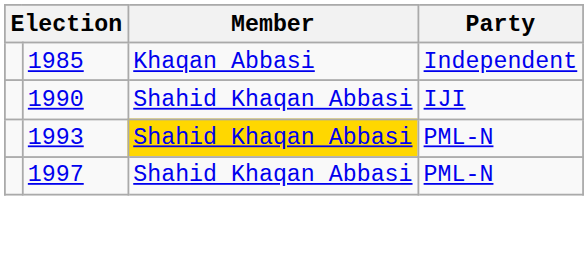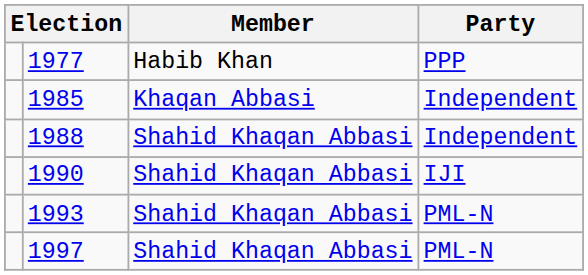+ row: 1977 | Habib Khan | PPP
+ row: 1988 | Shahid Khaqan Abbasi | Independent
1993 | Member: gold background -> no background
